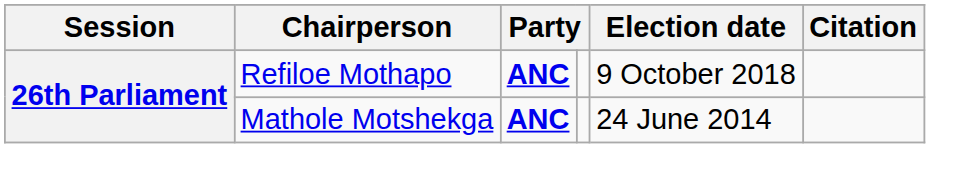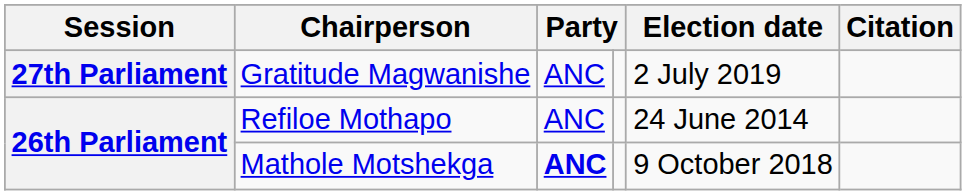+ row: 27th Parliament | Gratitude Magwanishe | ANC | 2 July 2019
Refiloe Mothapo | column 3: bold -> normal
Refiloe Mothapo | Election date: 9 October 2018 -> 24 June 2014
Mathole Motshekga | Election date: 24 June 2014 -> 9 October 2018
